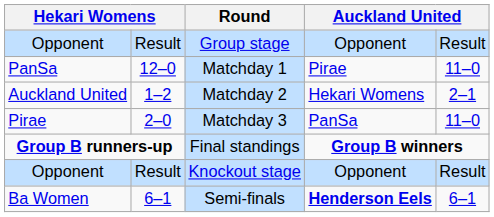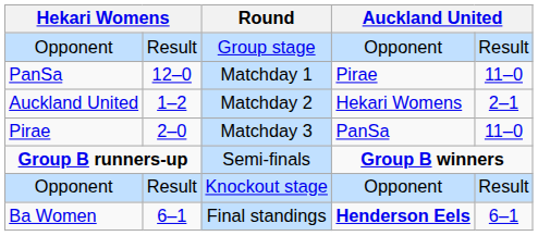Group B runners-up | Round: Final standings -> Semi-finals
Ba Women | Round: Semi-finals -> Final standings
